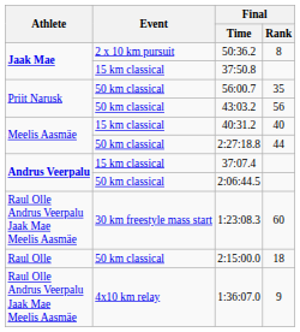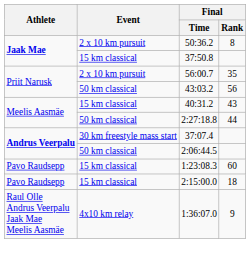56:00.7 | Event: 50 km classical -> 2 x 10 km pursuit
40:31.2 | Final / Rank: 40 -> 43
37:07.4 | Event: 15 km classical -> 30 km freestyle mass start
1:23:08.3 | Athlete: Raul Olle Andrus Veerpalu Jaak Mae Meelis Aasmäe -> Pavo Raudsepp
1:23:08.3 | Event: 30 km freestyle mass start -> 15 km classical
2:15:00.0 | Athlete: Raul Olle -> Pavo Raudsepp
2:15:00.0 | Event: 50 km classical -> 15 km classical
